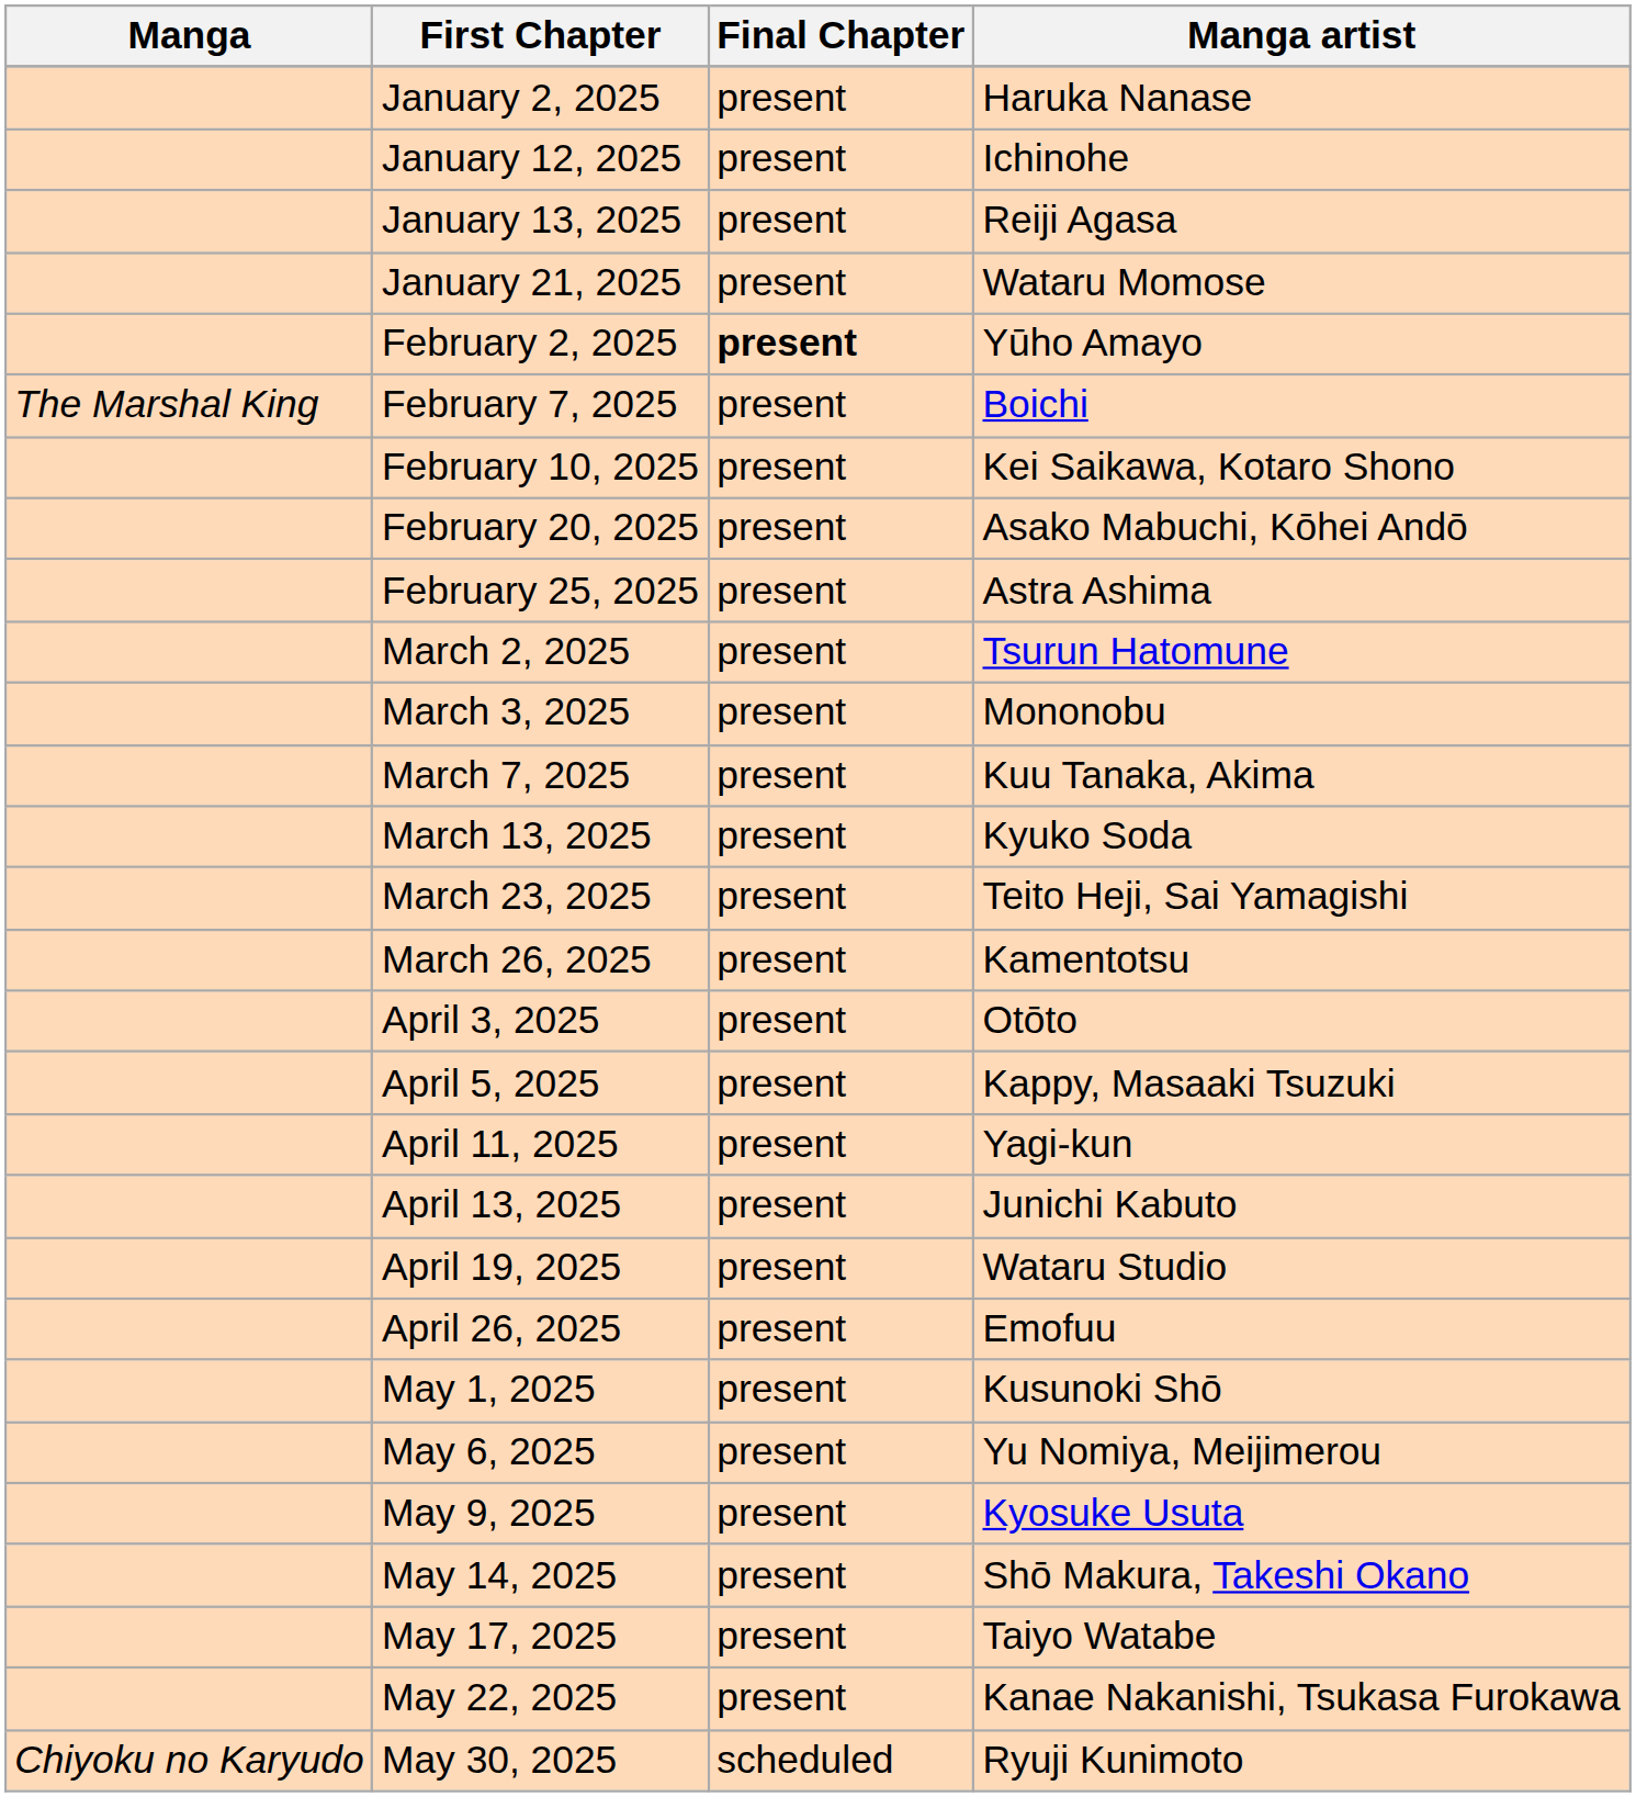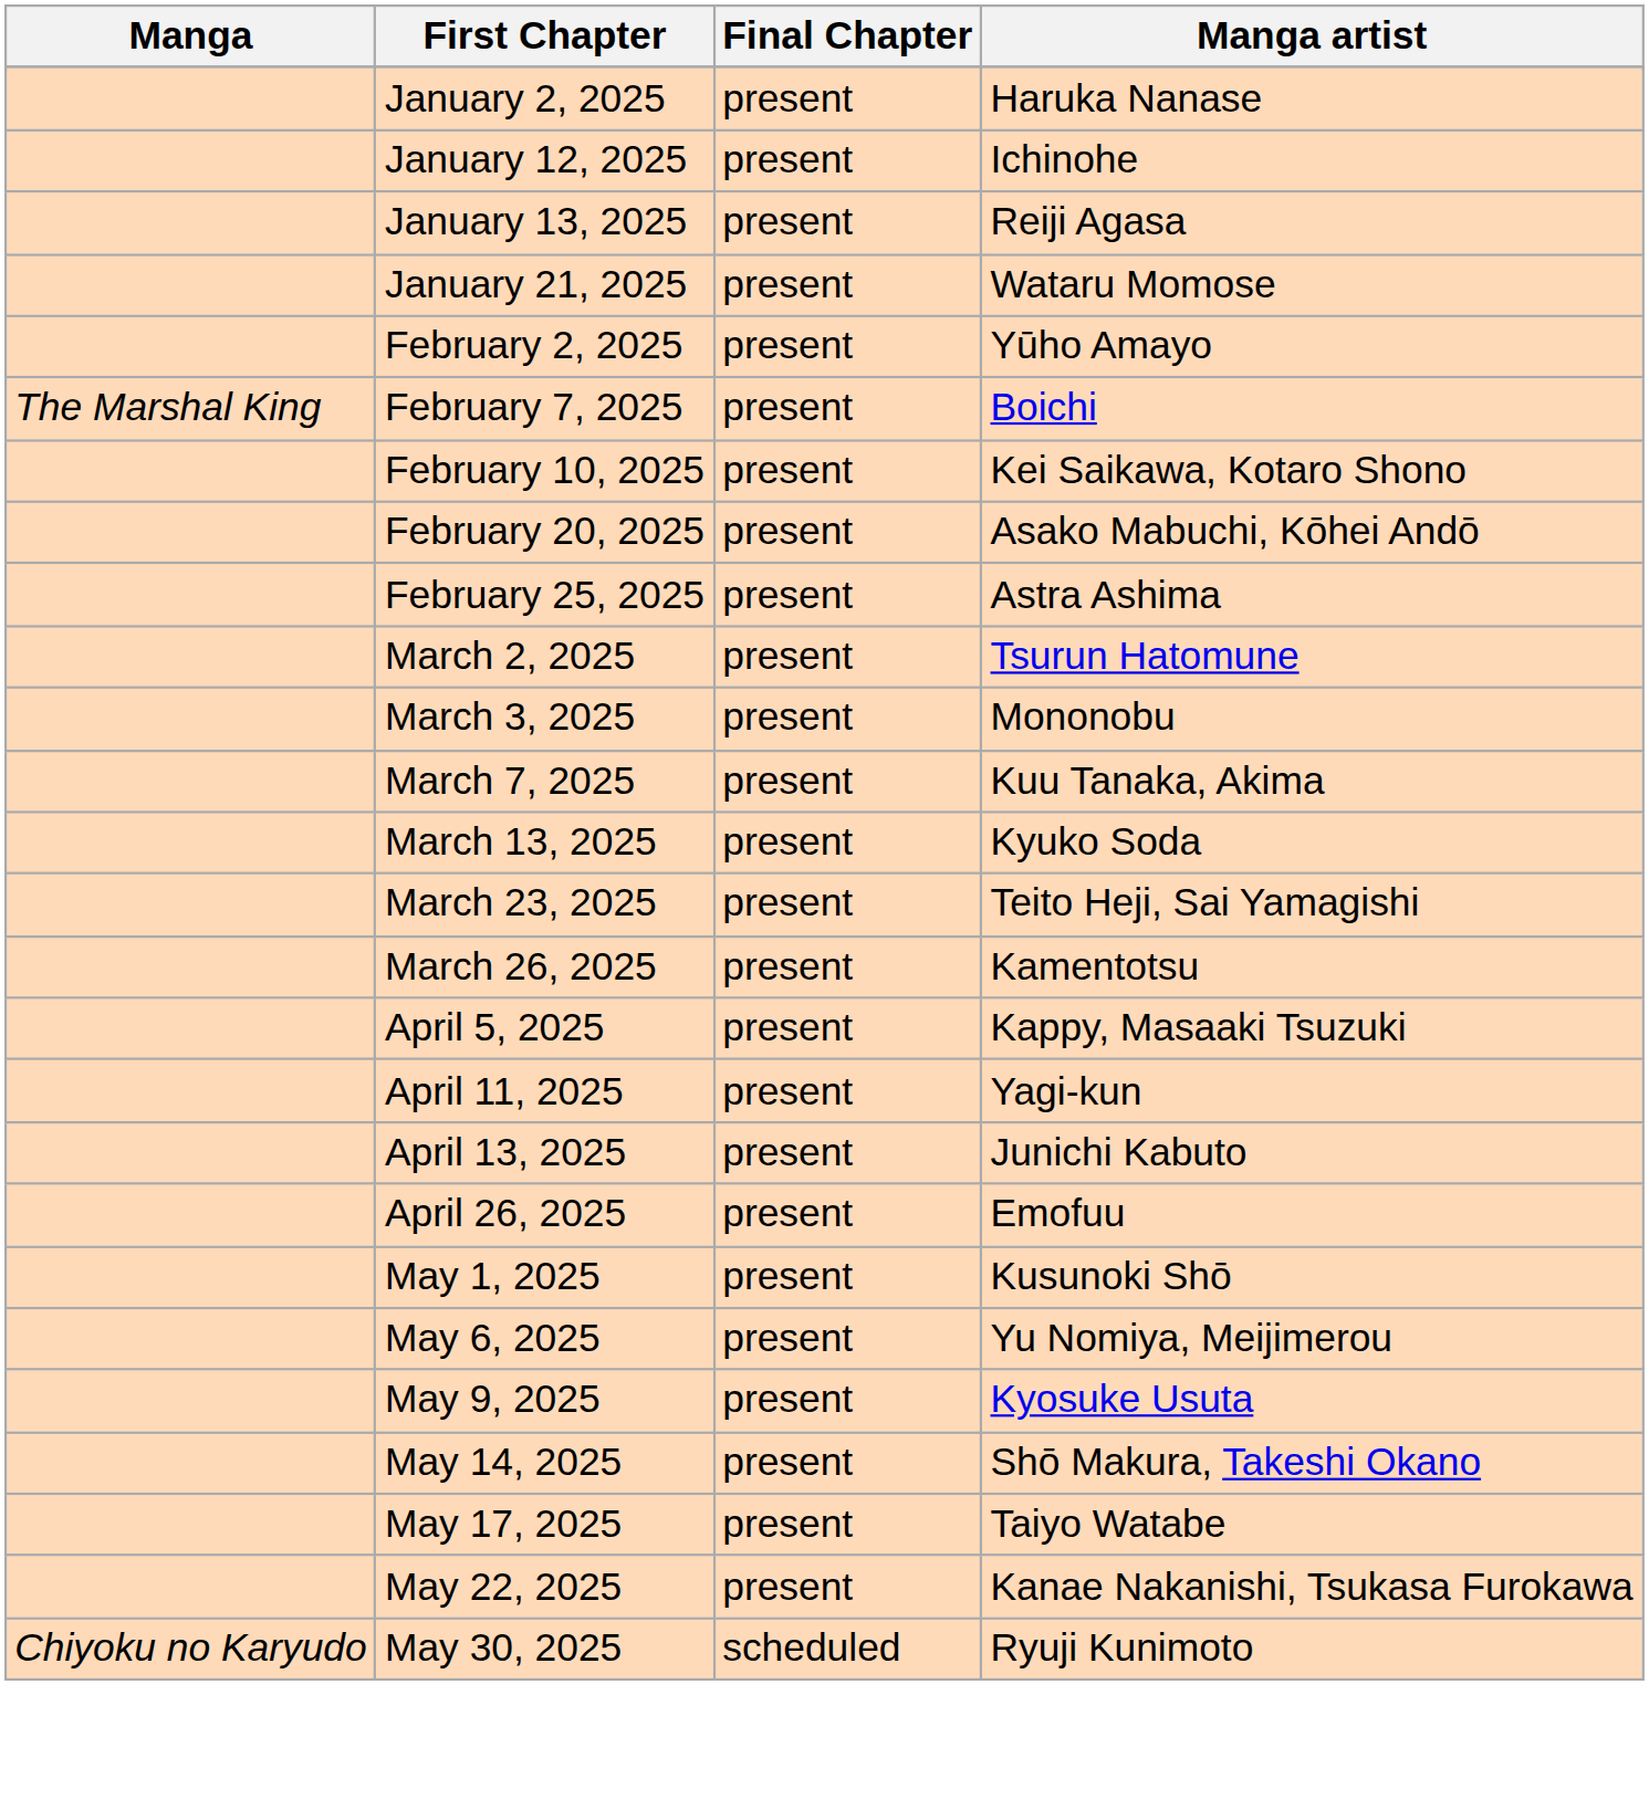February 2, 2025 | Final Chapter: bold -> normal
- row: April 3, 2025 | present | Otōto
- row: April 19, 2025 | present | Wataru Studio
